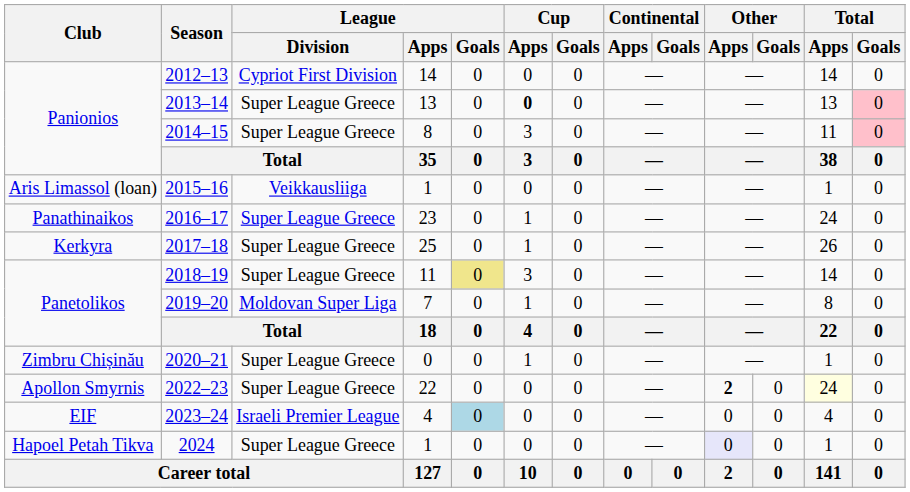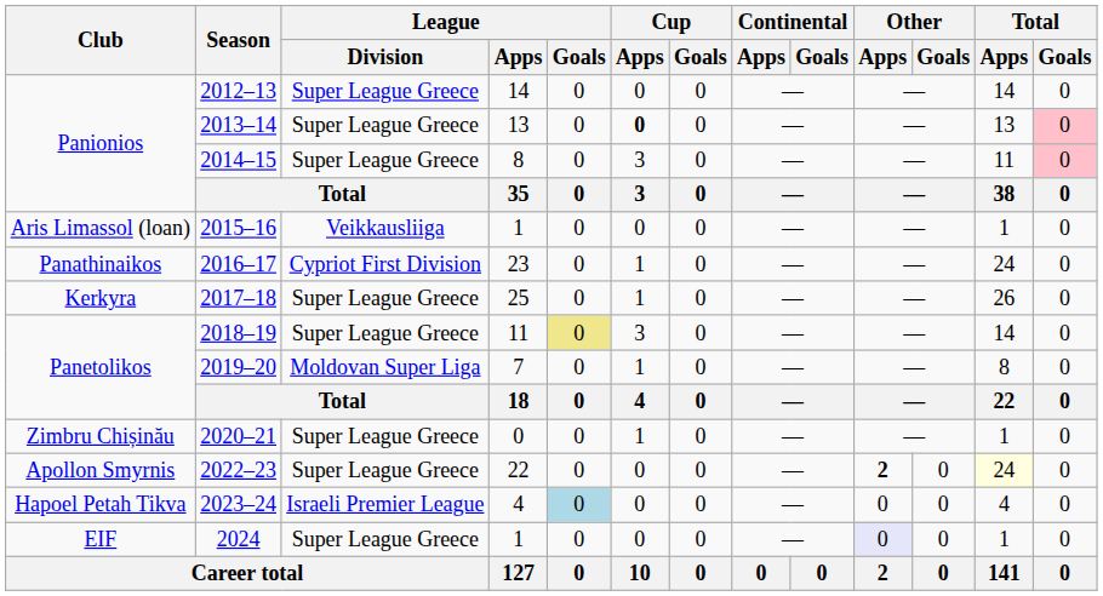2012–13 | League / Division: Cypriot First Division -> Super League Greece
2016–17 | League / Division: Super League Greece -> Cypriot First Division
2023–24 | Club: EIF -> Hapoel Petah Tikva
2024 | Club: Hapoel Petah Tikva -> EIF
